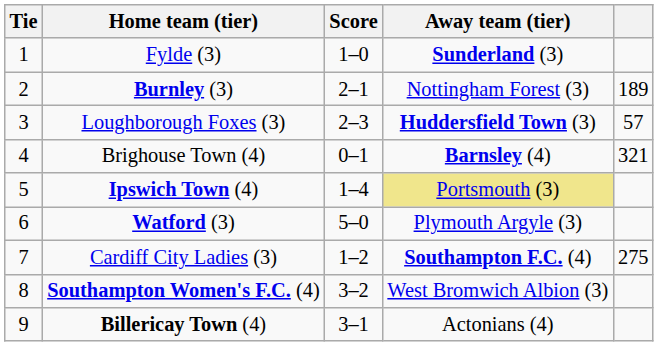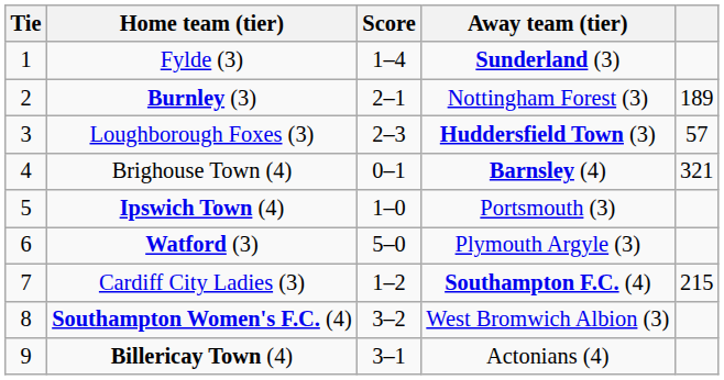Fylde (3) | Score: 1–0 -> 1–4
Ipswich Town (4) | Score: 1–4 -> 1–0
Ipswich Town (4) | Away team (tier): khaki background -> no background
Cardiff City Ladies (3) | column 5: 275 -> 215
